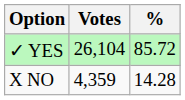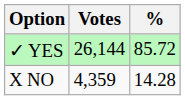✓ YES | Votes: 26,104 -> 26,144
